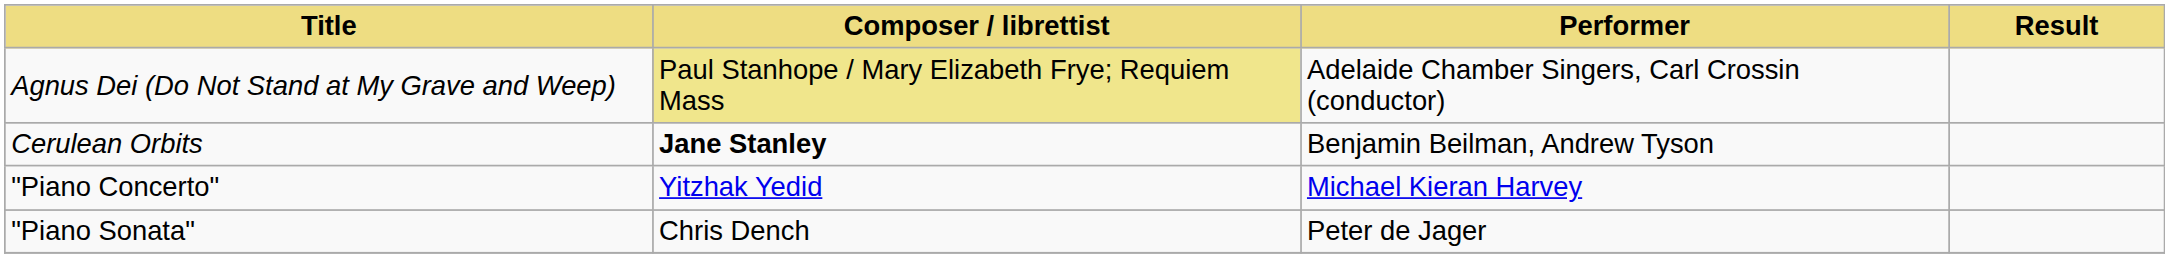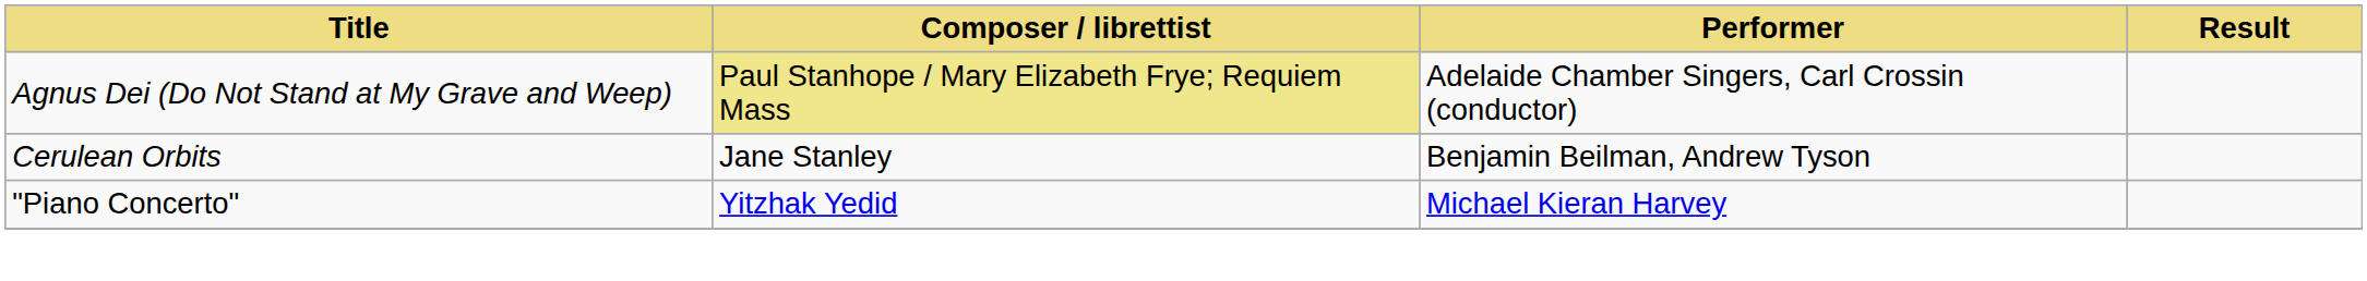Cerulean Orbits | Composer / librettist: bold -> normal
- row: "Piano Sonata" | Chris Dench | Peter de Jager
